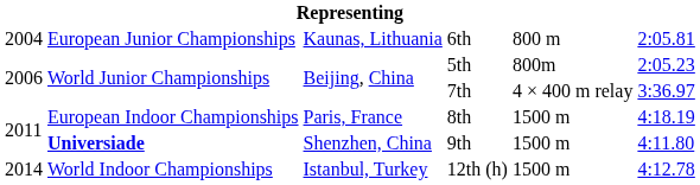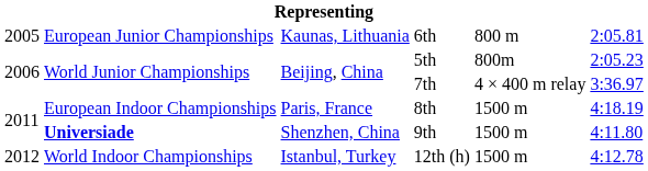6th | column 1: 2004 -> 2005
12th (h) | column 1: 2014 -> 2012
